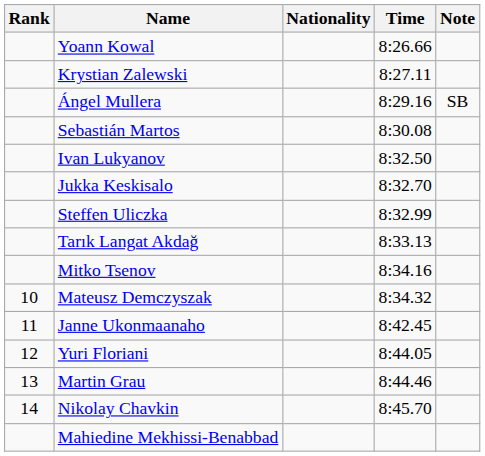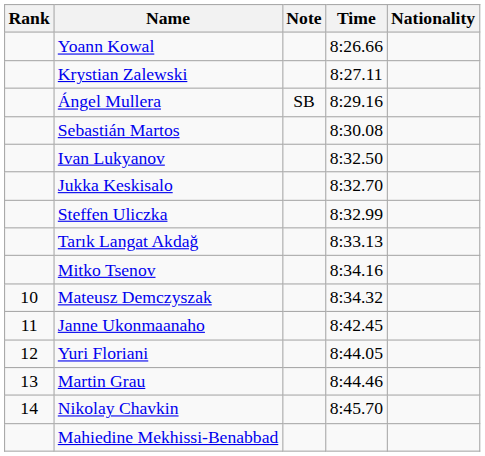columns swapped: Nationality <-> Note
